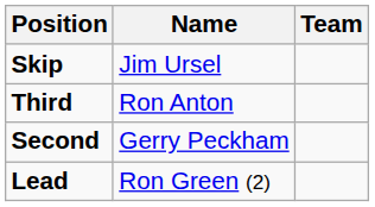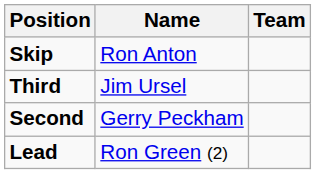Skip | Name: Jim Ursel -> Ron Anton
Third | Name: Ron Anton -> Jim Ursel
